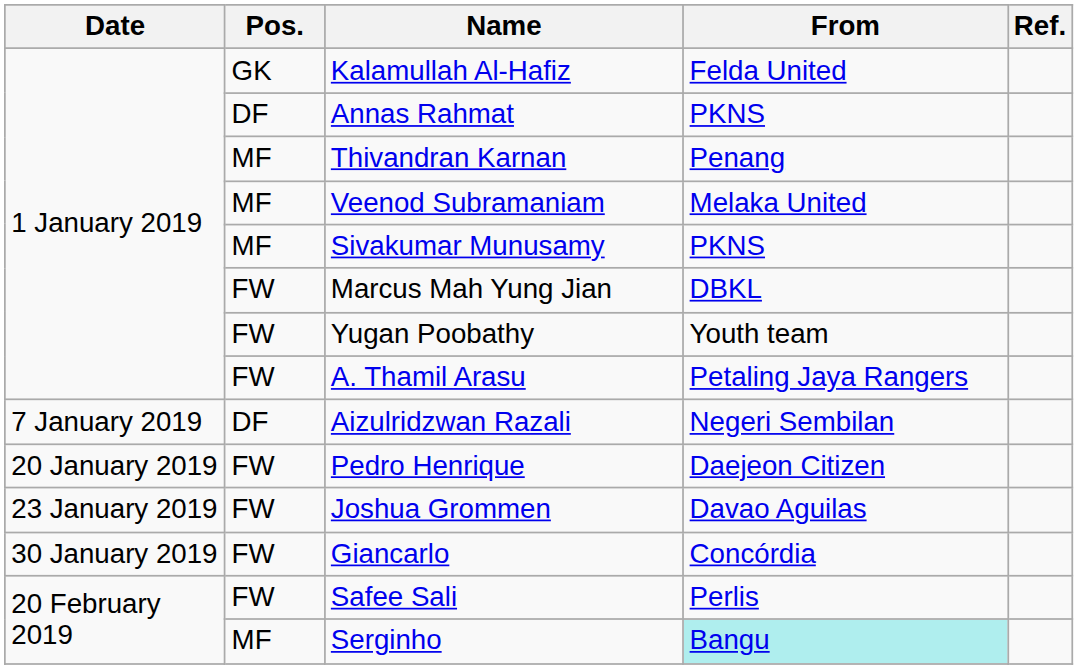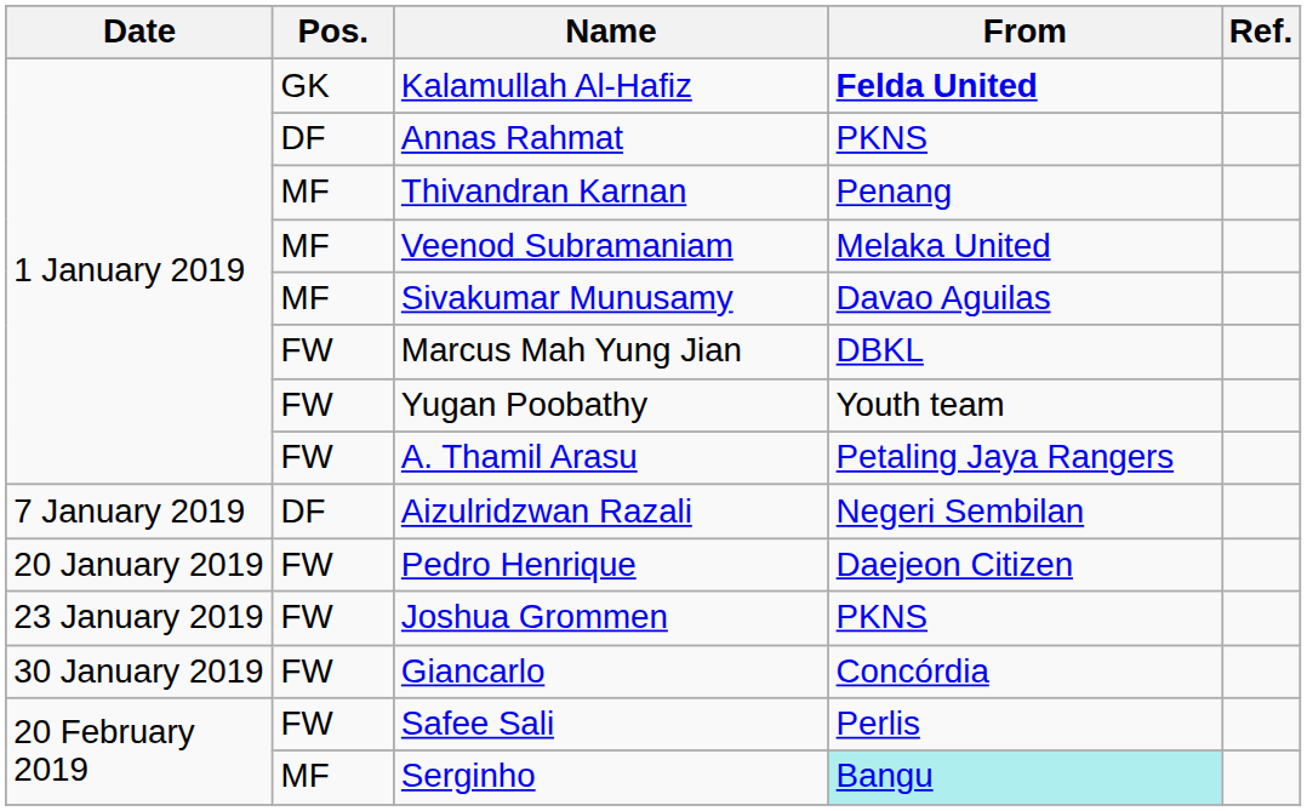Kalamullah Al-Hafiz | From: normal -> bold
Sivakumar Munusamy | From: PKNS -> Davao Aguilas
Joshua Grommen | From: Davao Aguilas -> PKNS
